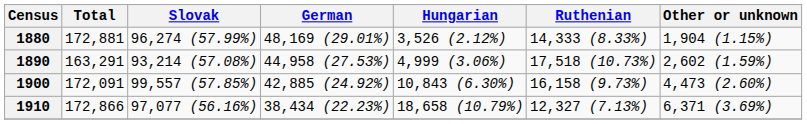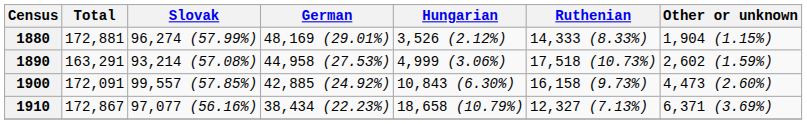1910 | Total: 172,866 -> 172,867
